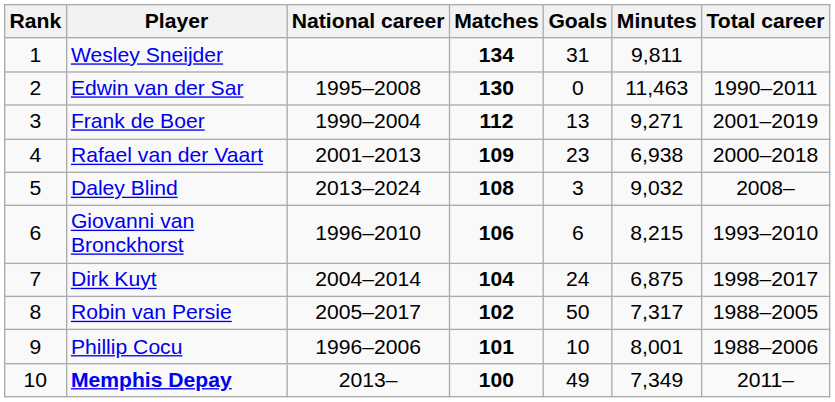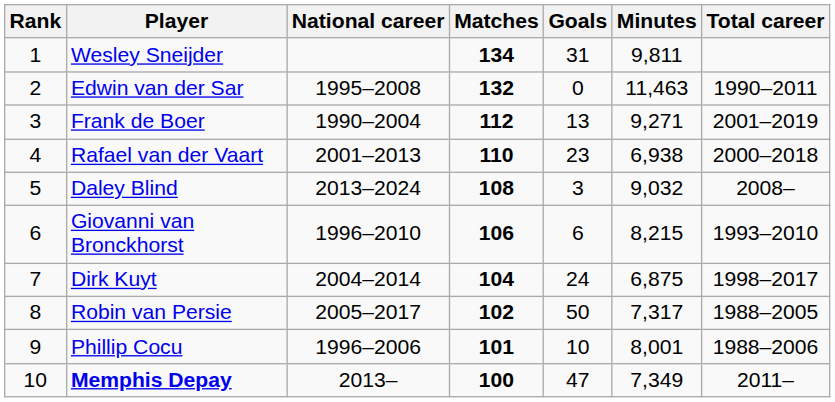Edwin van der Sar | Matches: 130 -> 132
Rafael van der Vaart | Matches: 109 -> 110
Memphis Depay | Goals: 49 -> 47
